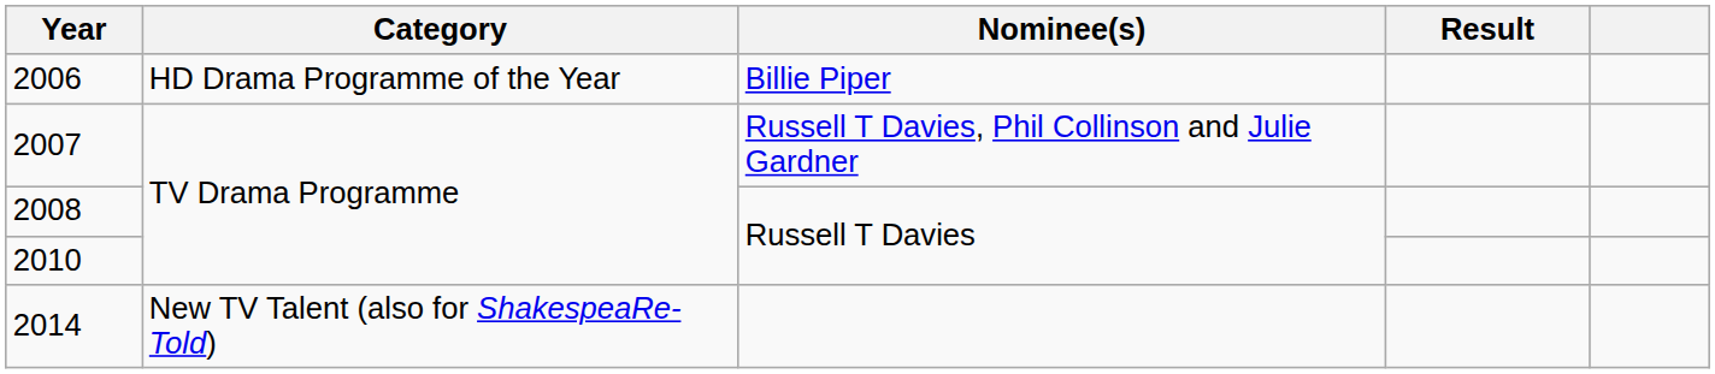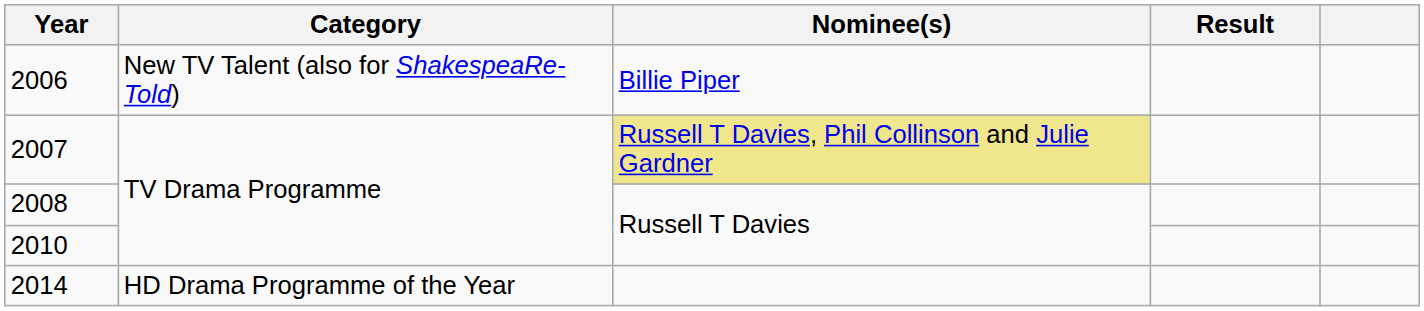2006 | Category: HD Drama Programme of the Year -> New TV Talent (also for ShakespeaRe-Told)
2007 | Nominee(s): no background -> khaki background
2014 | Category: New TV Talent (also for ShakespeaRe-Told) -> HD Drama Programme of the Year
